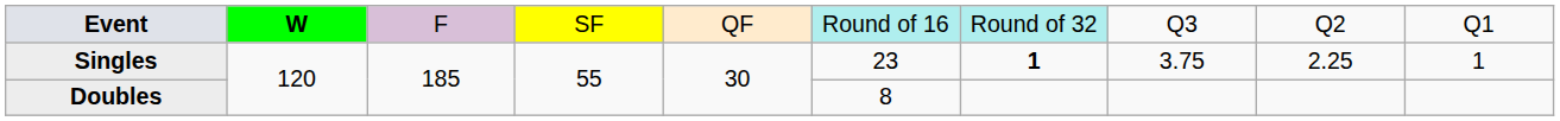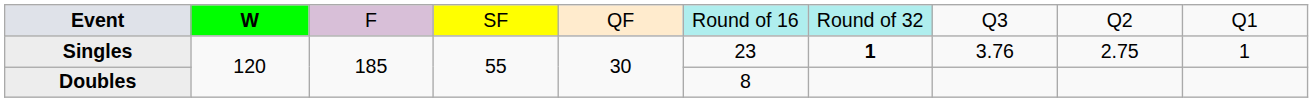Singles | column 8: 3.75 -> 3.76
Singles | column 9: 2.25 -> 2.75
